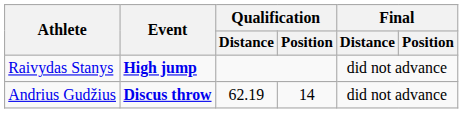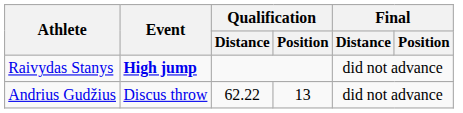Andrius Gudžius | Event: bold -> normal
Andrius Gudžius | Qualification / Distance: 62.19 -> 62.22
Andrius Gudžius | Qualification / Position: 14 -> 13
